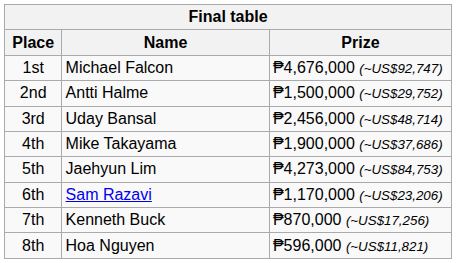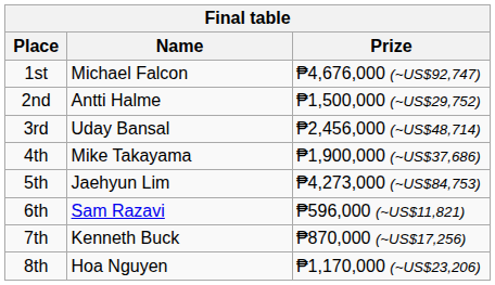6th | Prize: ₱1,170,000 (~US$23,206) -> ₱596,000 (~US$11,821)
8th | Prize: ₱596,000 (~US$11,821) -> ₱1,170,000 (~US$23,206)
